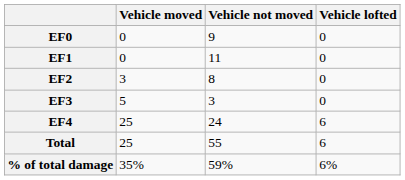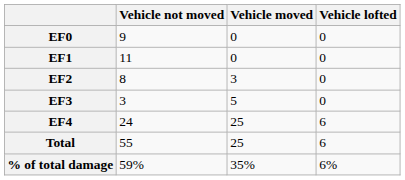columns swapped: Vehicle not moved <-> Vehicle moved
